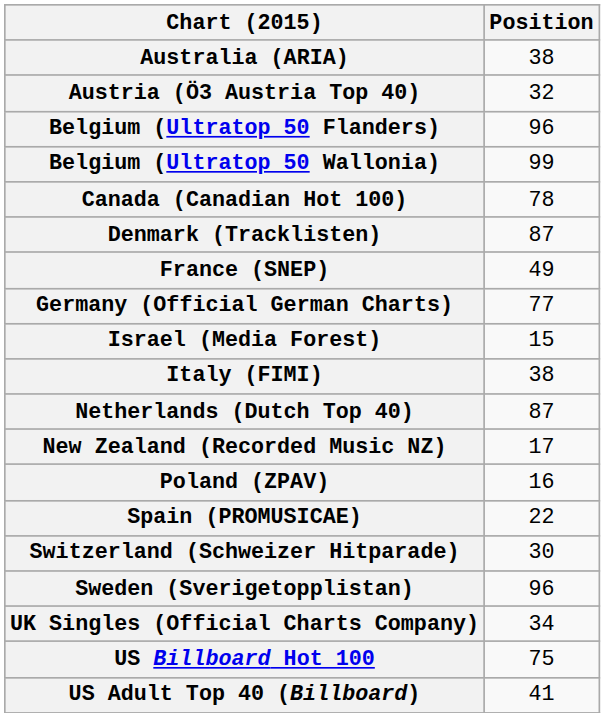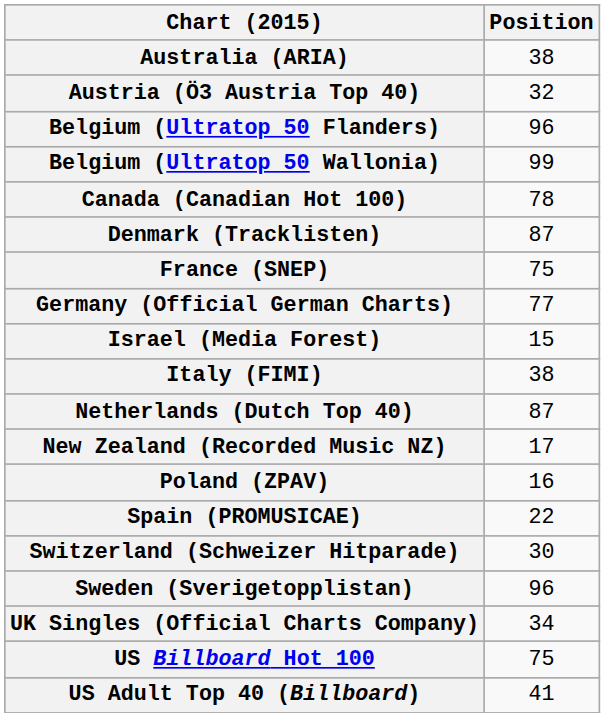France (SNEP) | Position: 49 -> 75
